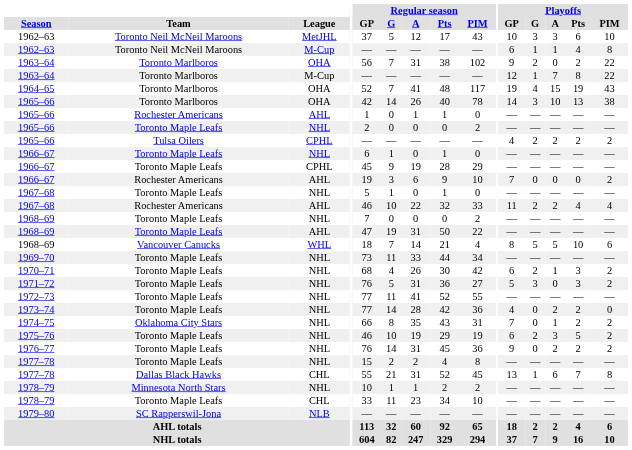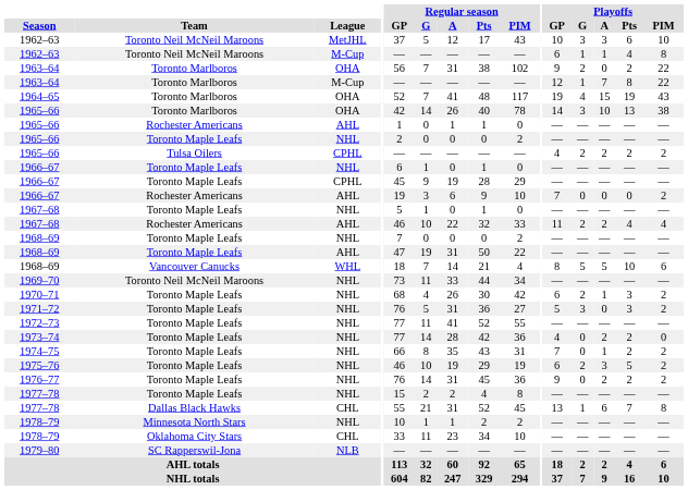1969–70 | Team: Toronto Maple Leafs -> Toronto Neil McNeil Maroons
1974–75 | Team: Oklahoma City Stars -> Toronto Maple Leafs
1978–79 / CHL | Team: Toronto Maple Leafs -> Oklahoma City Stars
